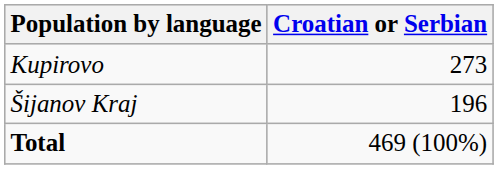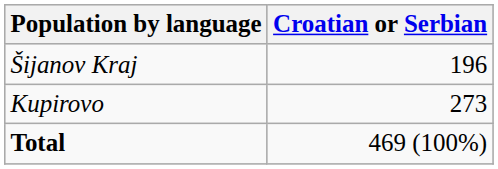rows swapped: Kupirovo <-> Šijanov Kraj
